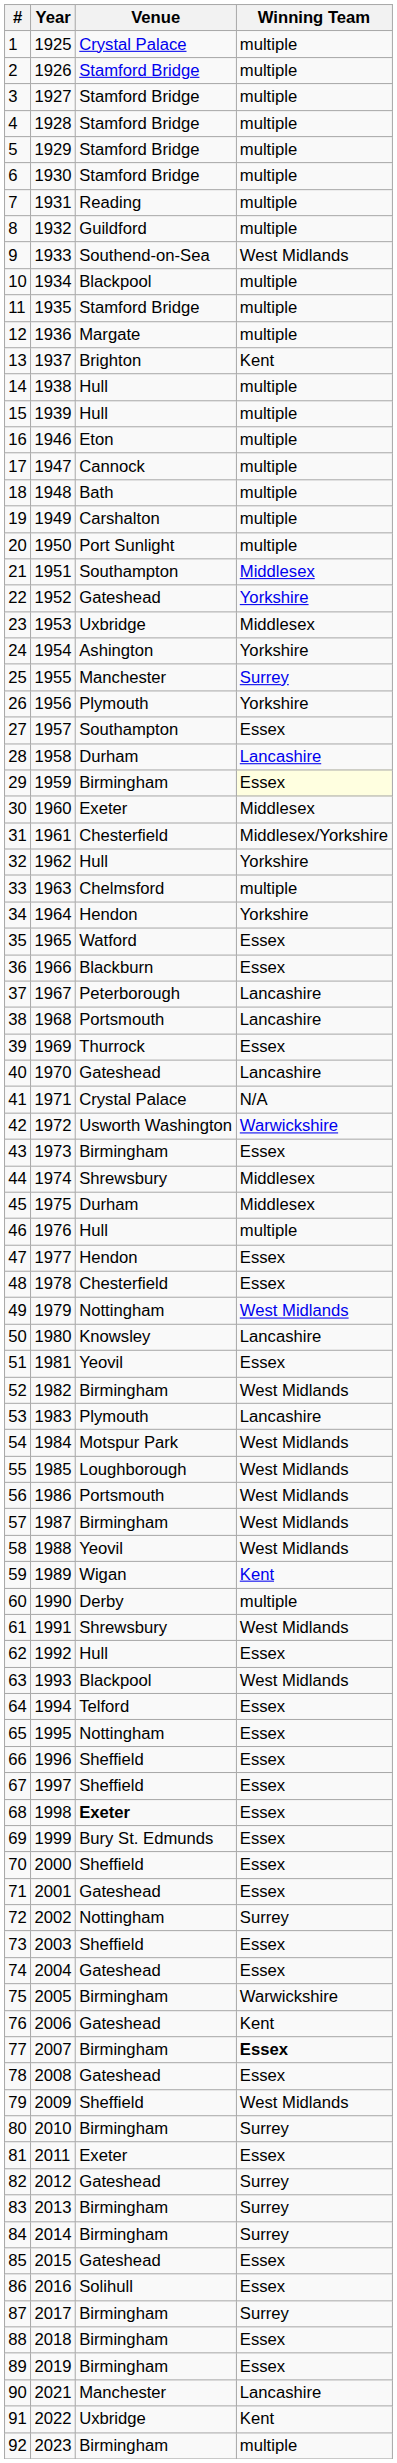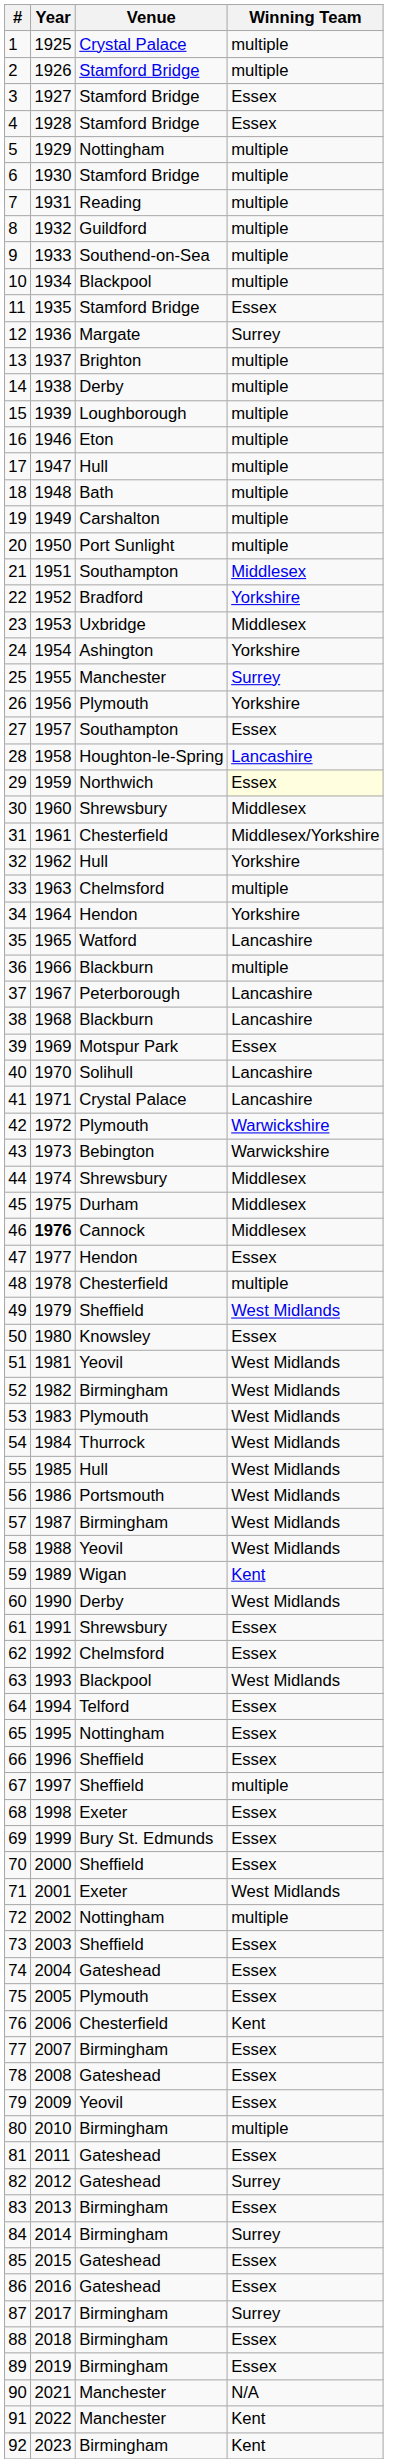3 | Winning Team: multiple -> Essex
4 | Winning Team: multiple -> Essex
5 | Venue: Stamford Bridge -> Nottingham
9 | Winning Team: West Midlands -> multiple
11 | Winning Team: multiple -> Essex
12 | Winning Team: multiple -> Surrey
13 | Winning Team: Kent -> multiple
14 | Venue: Hull -> Derby
15 | Venue: Hull -> Loughborough
17 | Venue: Cannock -> Hull
22 | Venue: Gateshead -> Bradford
28 | Venue: Durham -> Houghton-le-Spring
29 | Venue: Birmingham -> Northwich
30 | Venue: Exeter -> Shrewsbury
35 | Winning Team: Essex -> Lancashire
36 | Winning Team: Essex -> multiple
38 | Venue: Portsmouth -> Blackburn
39 | Venue: Thurrock -> Motspur Park
40 | Venue: Gateshead -> Solihull
41 | Winning Team: N/A -> Lancashire
42 | Venue: Usworth Washington -> Plymouth
43 | Venue: Birmingham -> Bebington
43 | Winning Team: Essex -> Warwickshire
46 | Year: normal -> bold
46 | Venue: Hull -> Cannock
46 | Winning Team: multiple -> Middlesex
48 | Winning Team: Essex -> multiple
49 | Venue: Nottingham -> Sheffield
50 | Winning Team: Lancashire -> Essex
51 | Winning Team: Essex -> West Midlands
53 | Winning Team: Lancashire -> West Midlands
54 | Venue: Motspur Park -> Thurrock
55 | Venue: Loughborough -> Hull
60 | Winning Team: multiple -> West Midlands
61 | Winning Team: West Midlands -> Essex
62 | Venue: Hull -> Chelmsford
67 | Winning Team: Essex -> multiple
68 | Venue: bold -> normal
71 | Venue: Gateshead -> Exeter
71 | Winning Team: Essex -> West Midlands
72 | Winning Team: Surrey -> multiple
75 | Venue: Birmingham -> Plymouth
75 | Winning Team: Warwickshire -> Essex
76 | Venue: Gateshead -> Chesterfield
77 | Winning Team: bold -> normal
79 | Venue: Sheffield -> Yeovil
79 | Winning Team: West Midlands -> Essex
80 | Winning Team: Surrey -> multiple
81 | Venue: Exeter -> Gateshead
83 | Winning Team: Surrey -> Essex
86 | Venue: Solihull -> Gateshead
90 | Winning Team: Lancashire -> N/A
91 | Venue: Uxbridge -> Manchester
92 | Winning Team: multiple -> Kent
